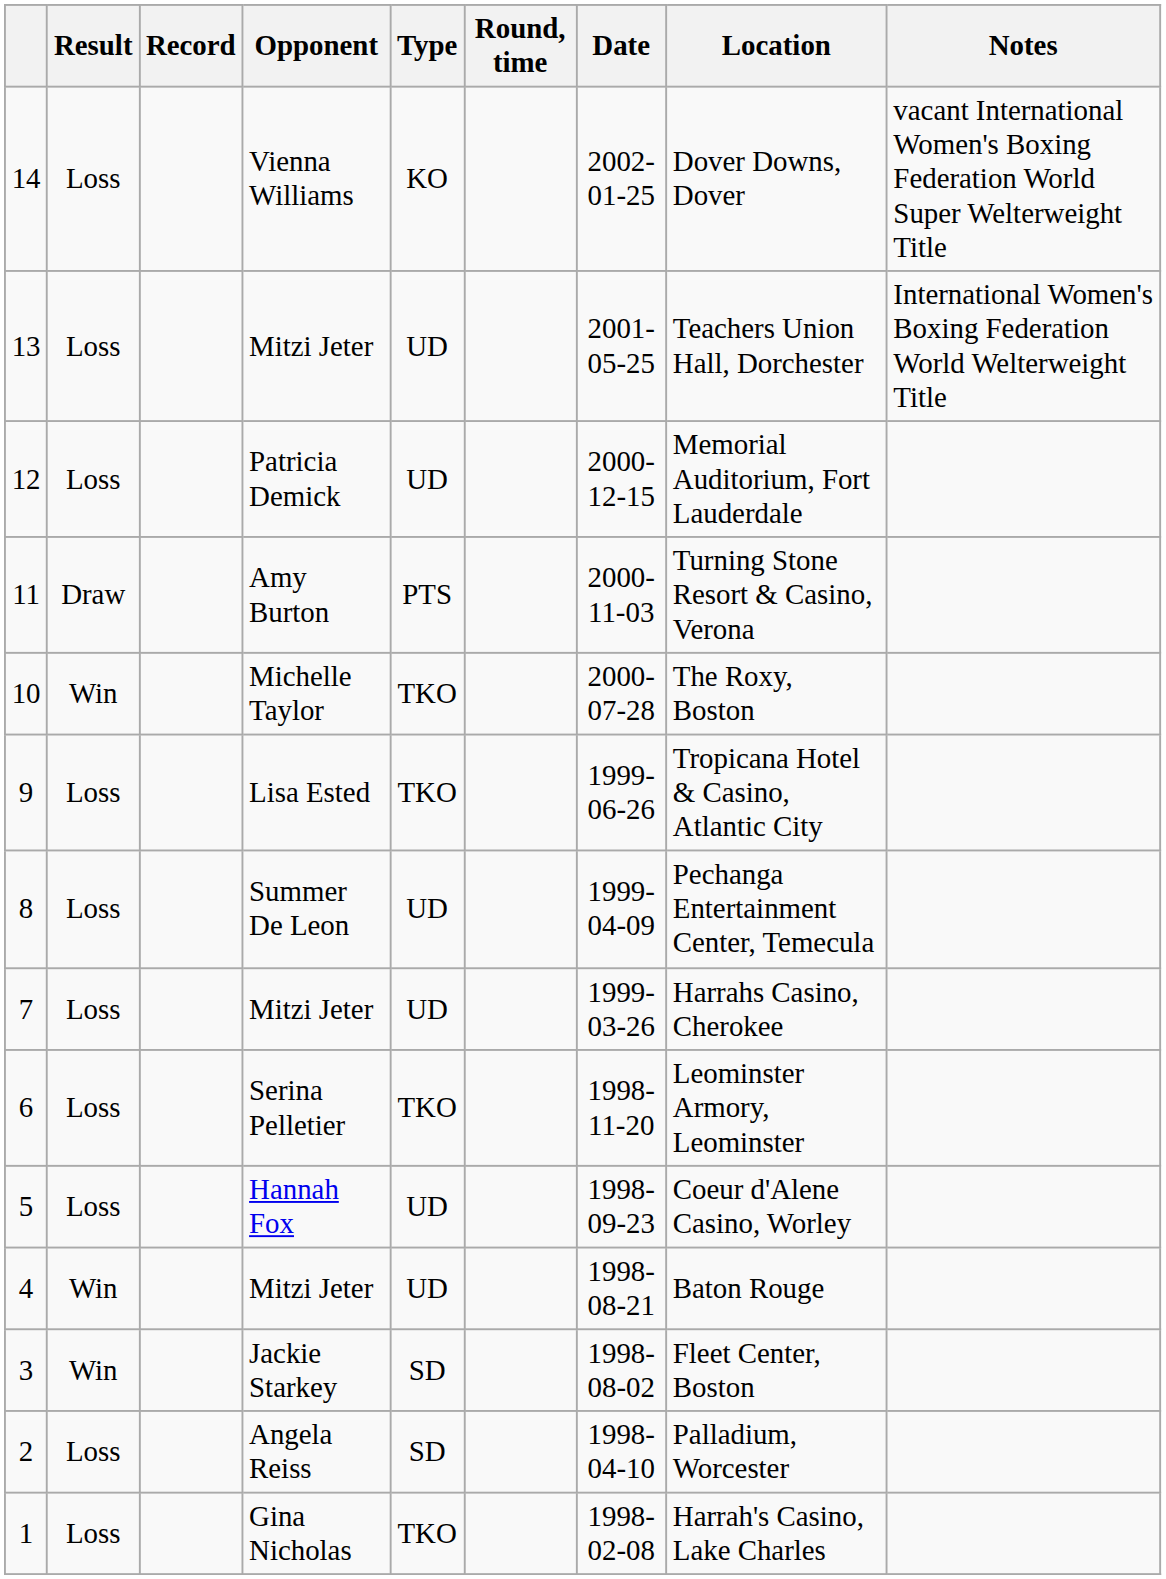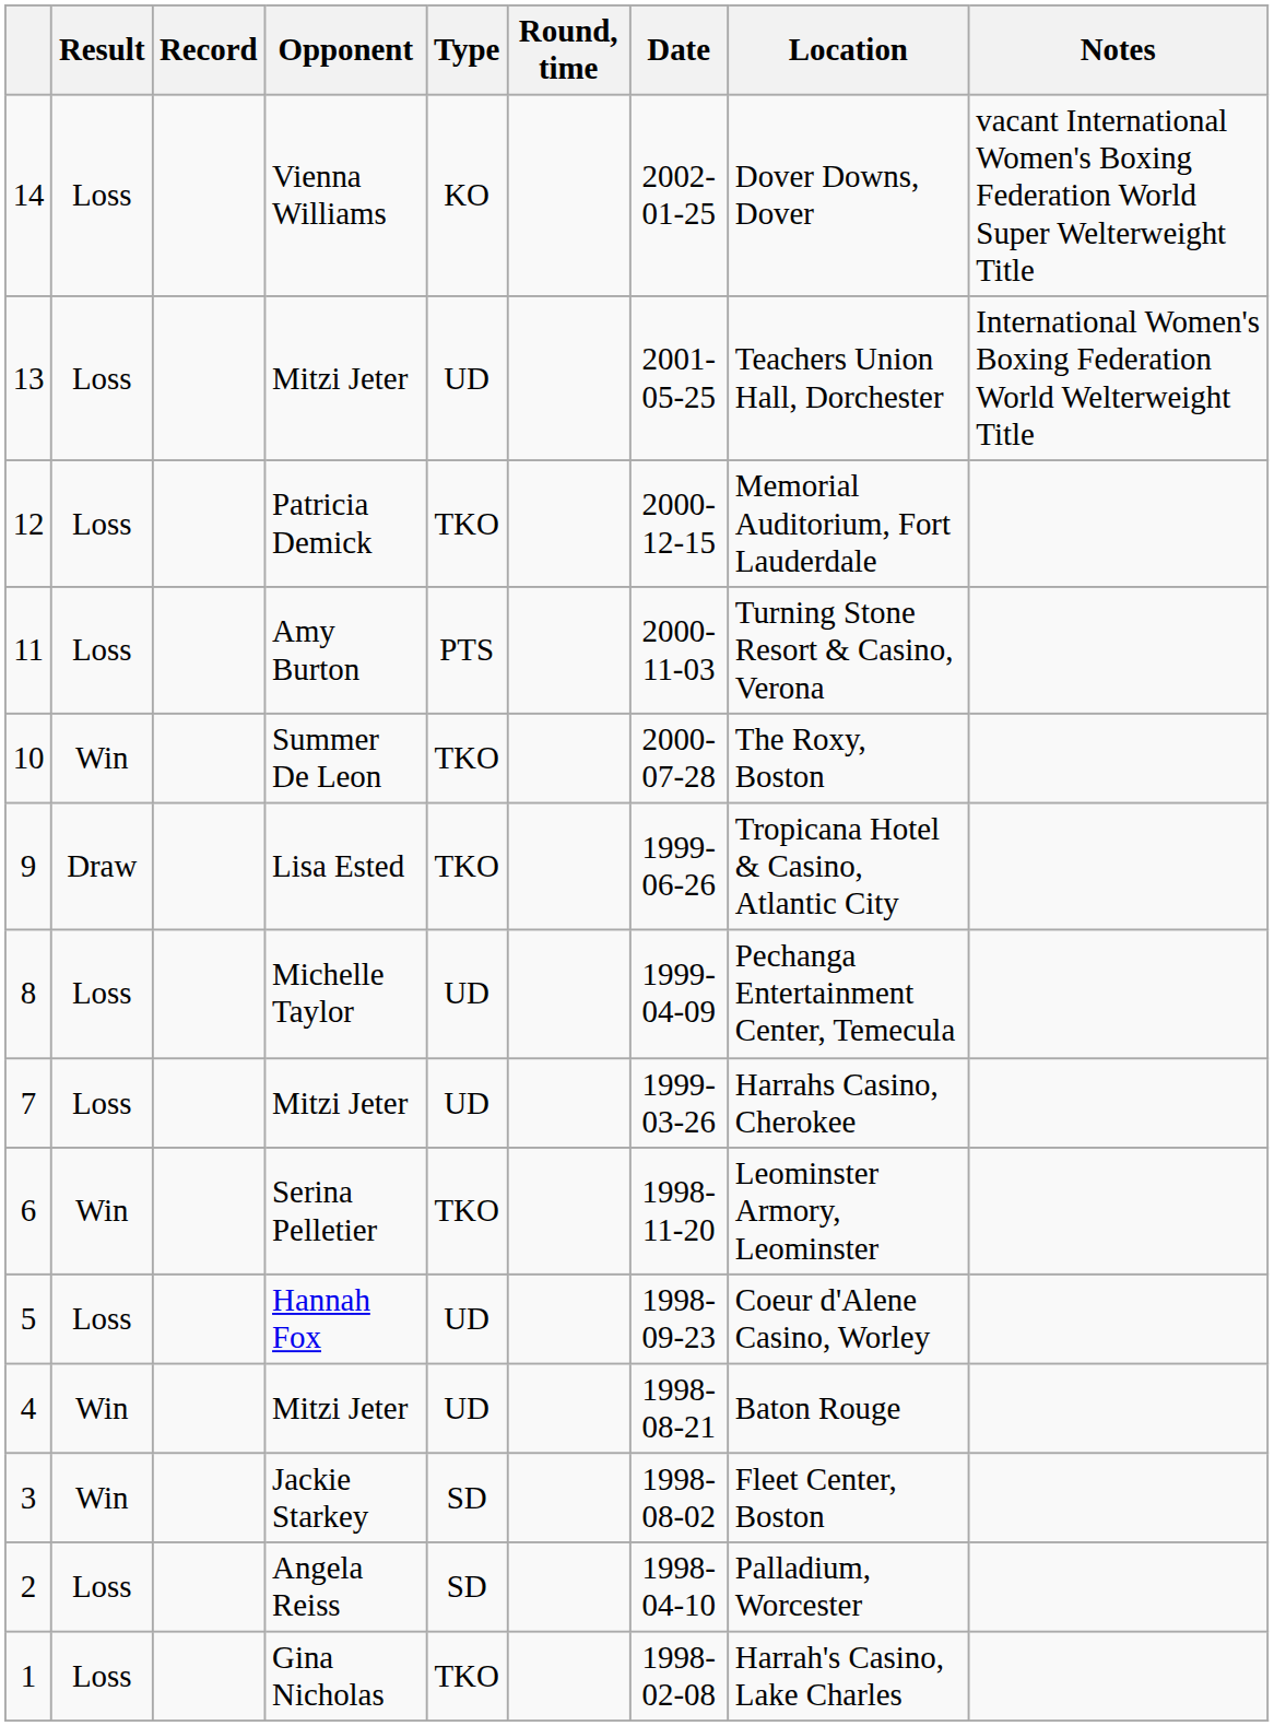12 | Type: UD -> TKO
11 | Result: Draw -> Loss
10 | Opponent: Michelle Taylor -> Summer De Leon
9 | Result: Loss -> Draw
8 | Opponent: Summer De Leon -> Michelle Taylor
6 | Result: Loss -> Win
